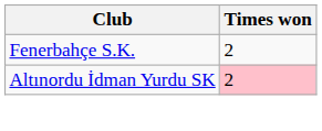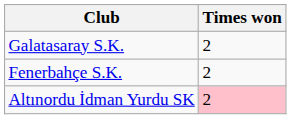+ row: Galatasaray S.K. | 2
